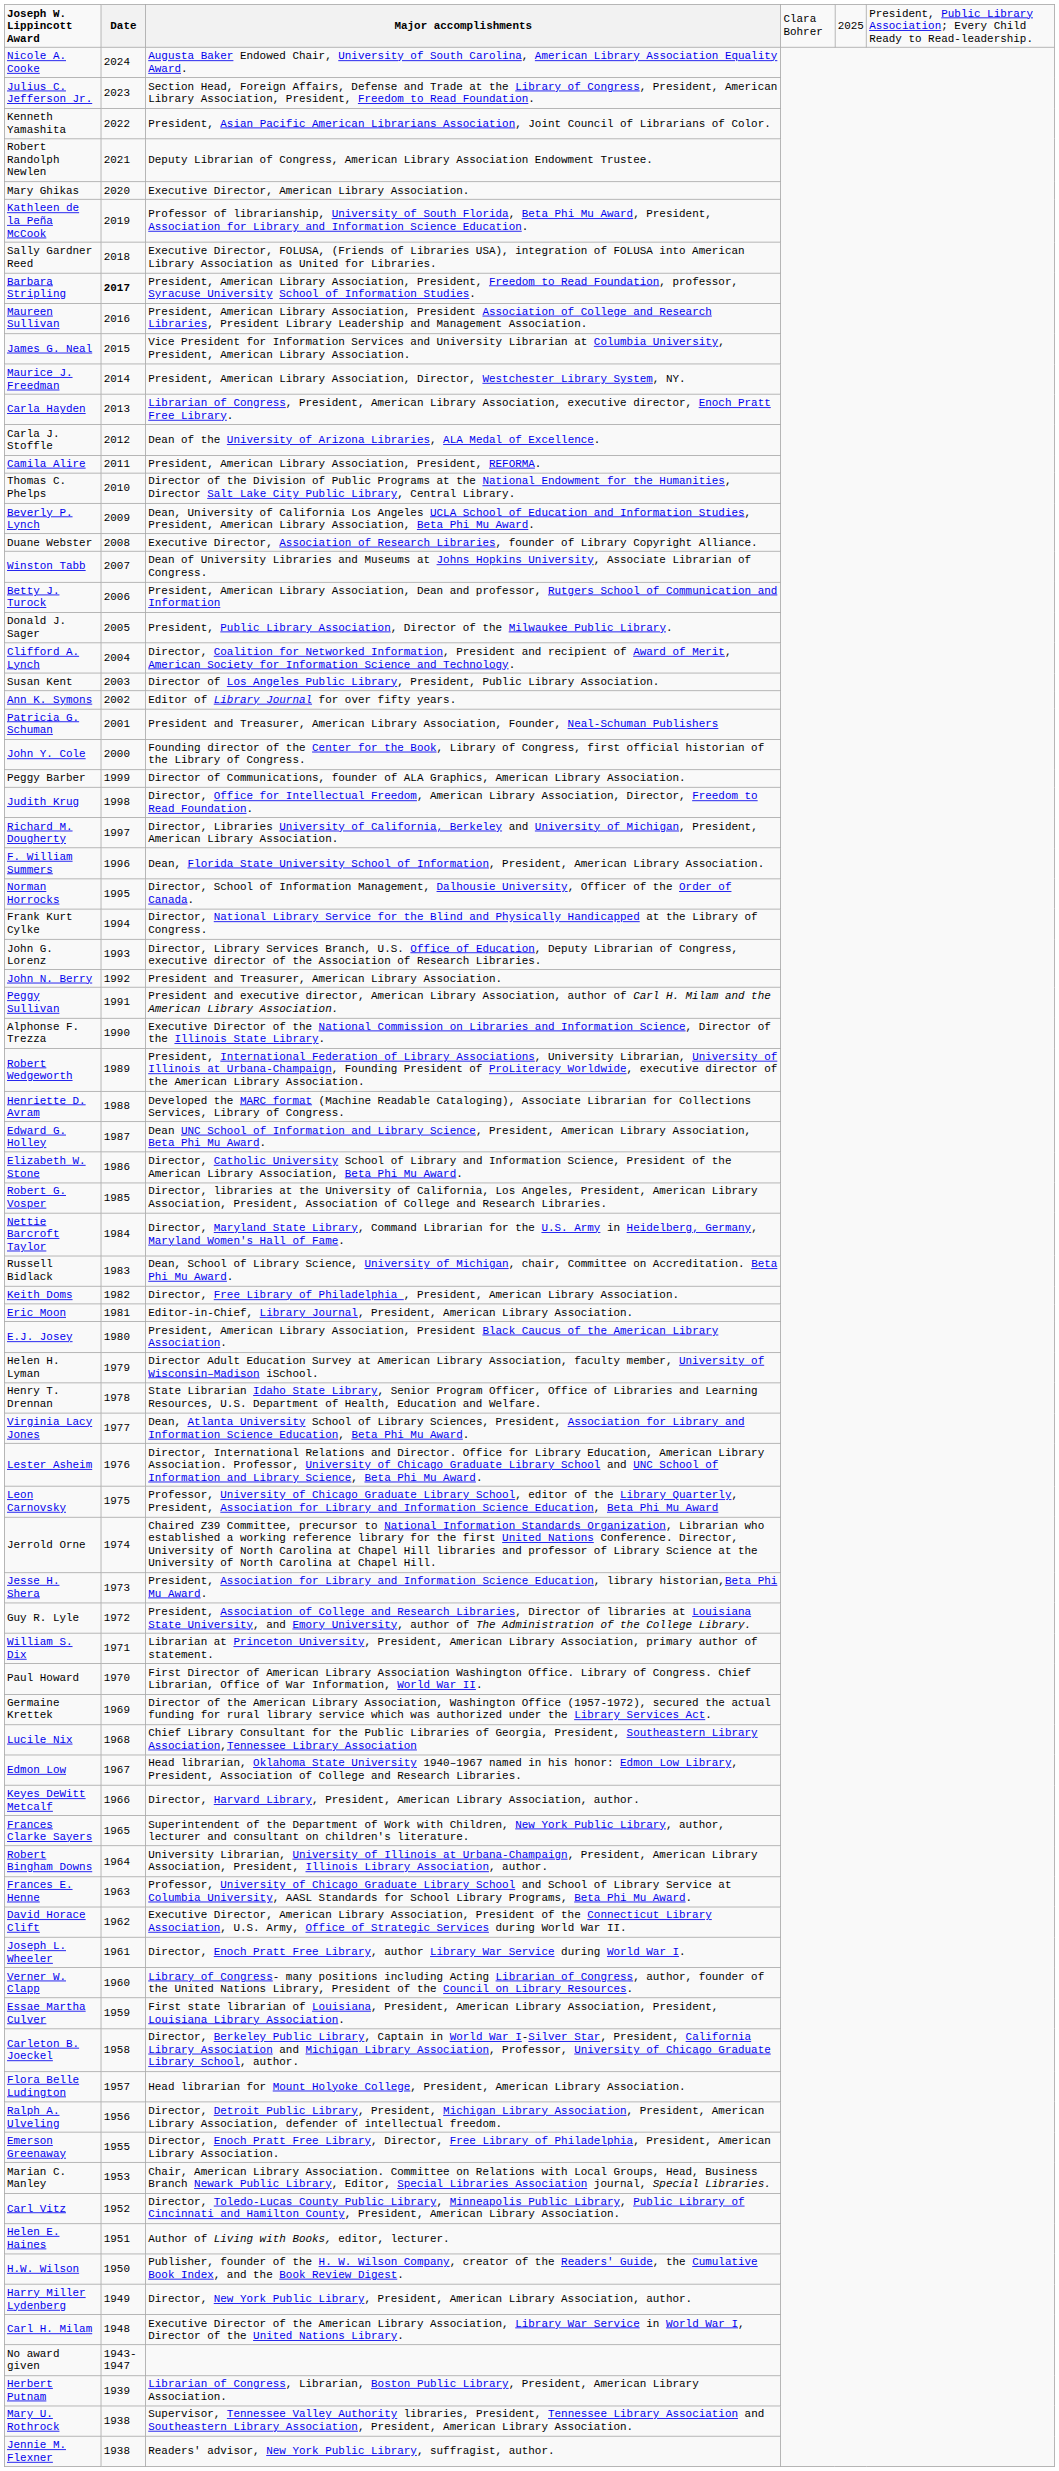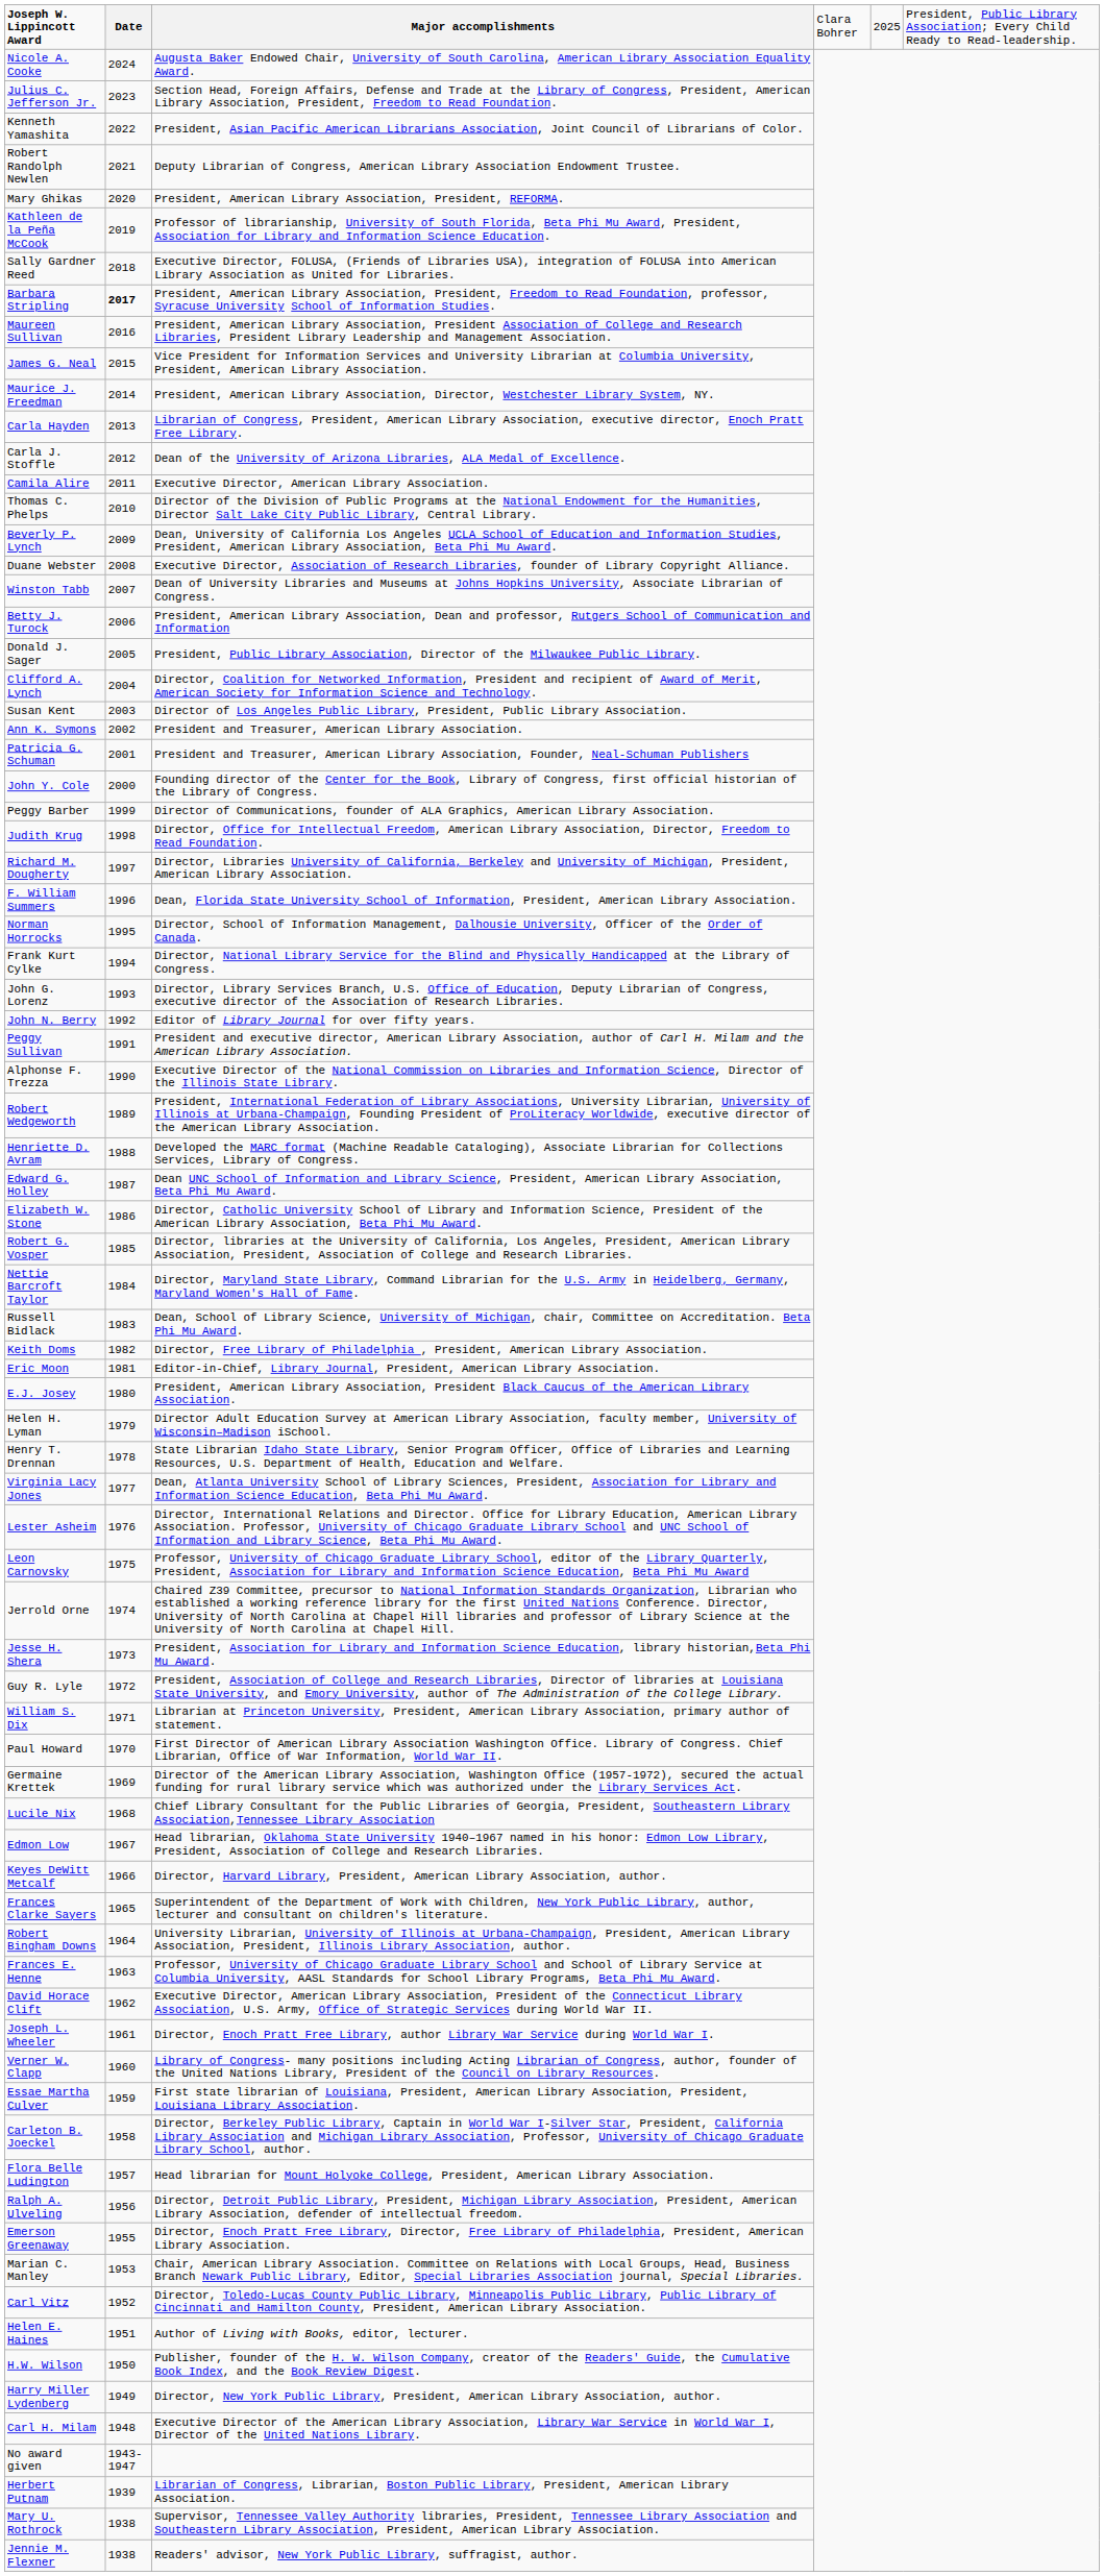Mary Ghikas | column 3: Executive Director, American Library Association. -> President, American Library Association, President, REFORMA.
Camila Alire | column 3: President, American Library Association, President, REFORMA. -> Executive Director, American Library Association.
Ann K. Symons | column 3: Editor of Library Journal for over fifty years. -> President and Treasurer, American Library Association.
John N. Berry | column 3: President and Treasurer, American Library Association. -> Editor of Library Journal for over fifty years.
